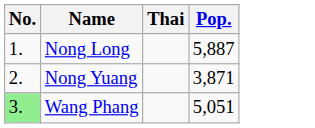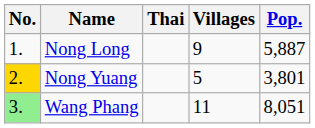+ column: Villages | 9 | 5 | 11
Nong Yuang | No.: no background -> gold background
Nong Yuang | Pop.: 3,871 -> 3,801
Wang Phang | Pop.: 5,051 -> 8,051
